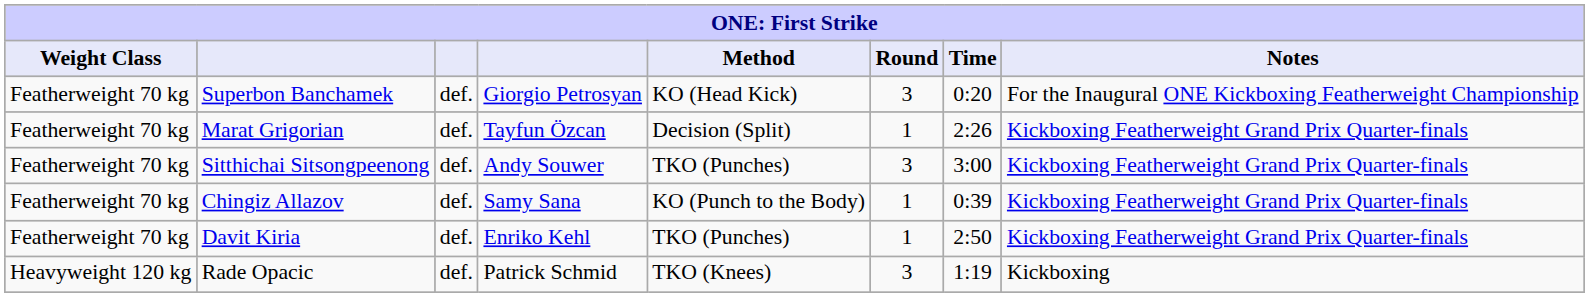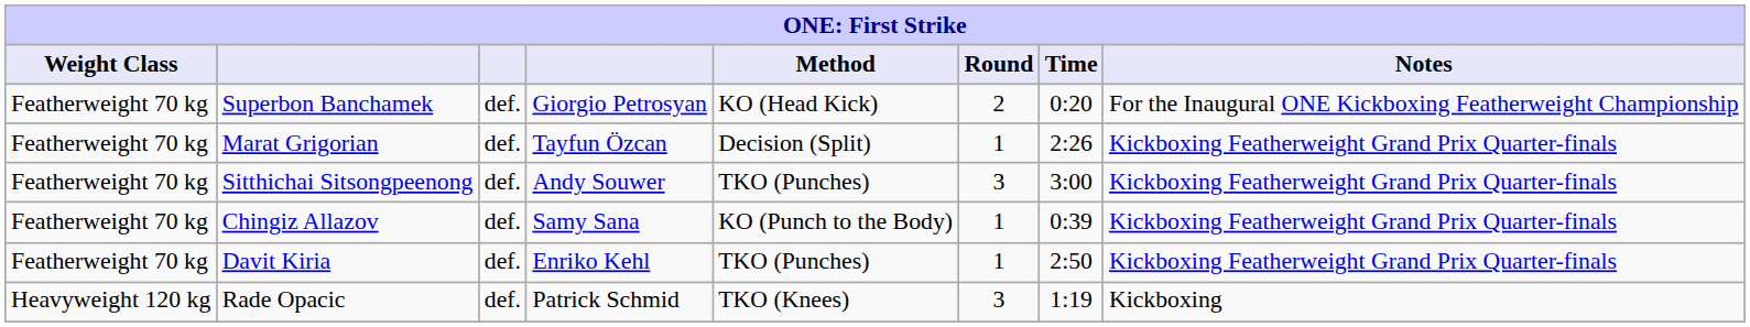Superbon Banchamek | Round: 3 -> 2
